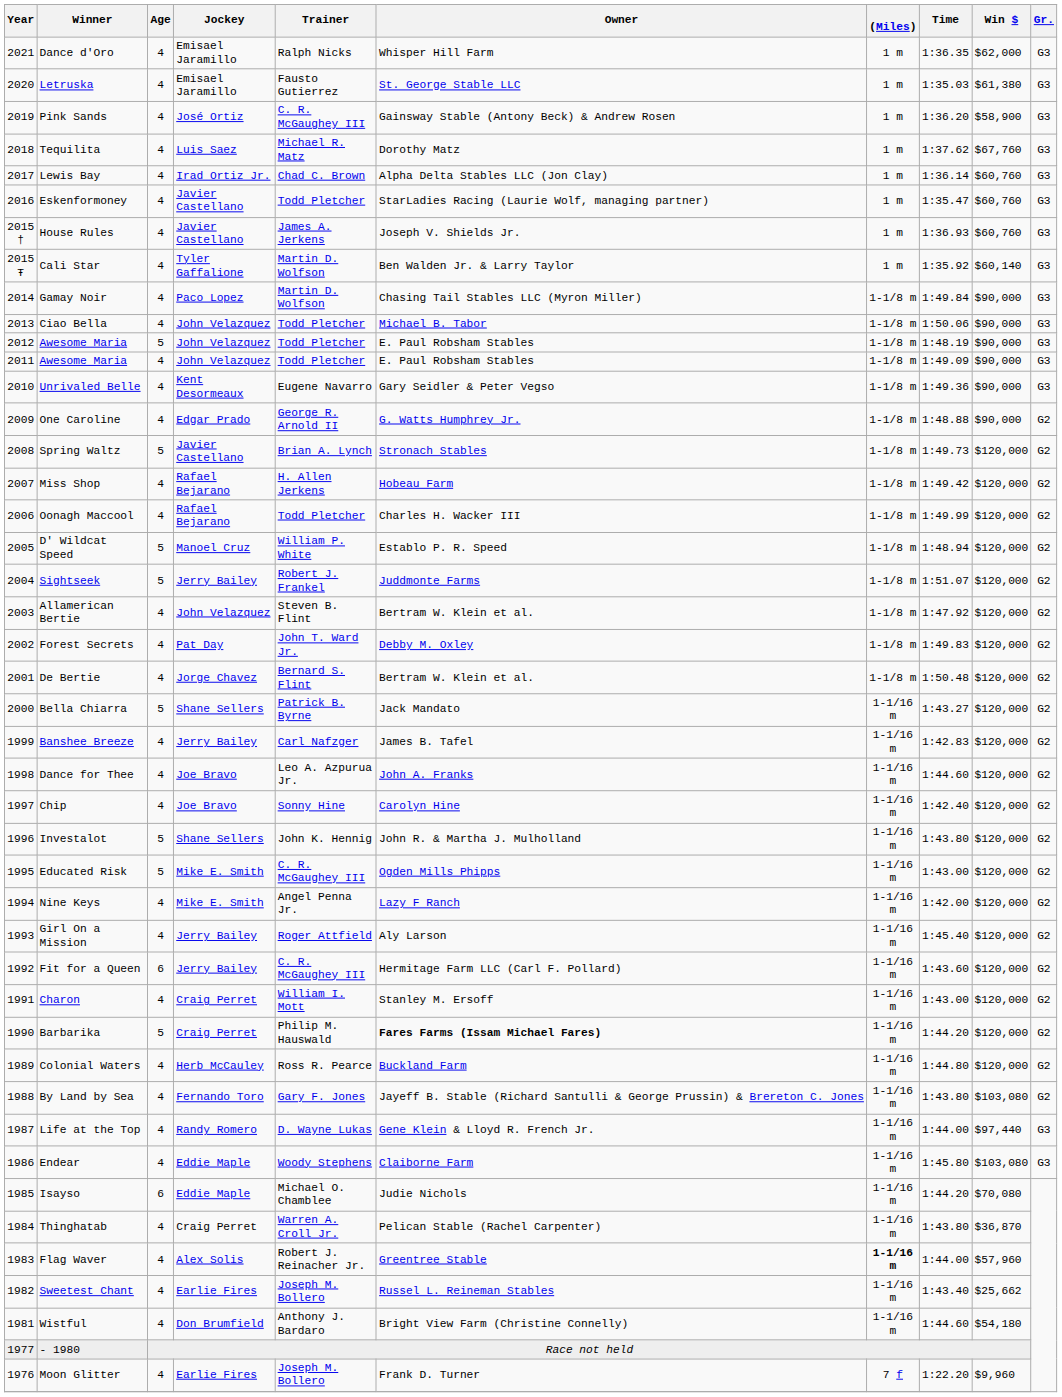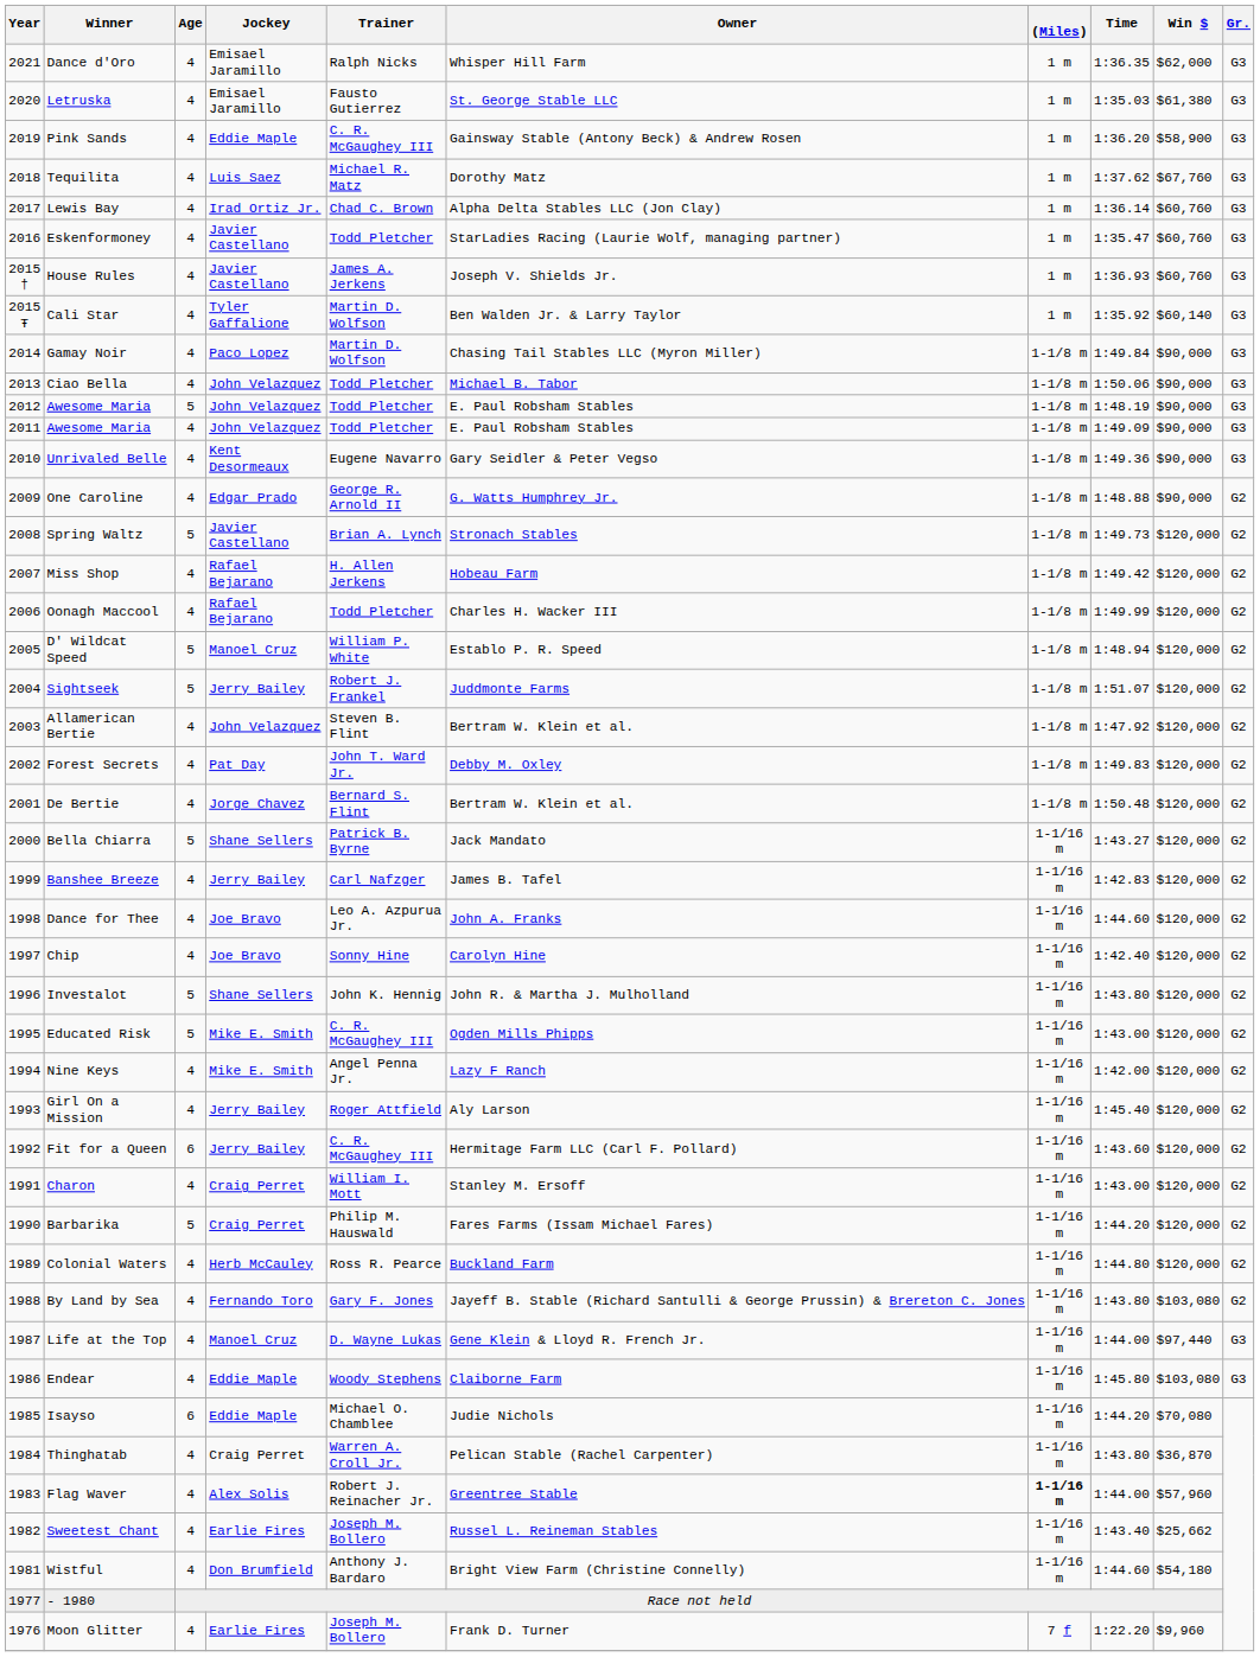Pink Sands | Jockey: José Ortiz -> Eddie Maple
Barbarika | Owner: bold -> normal
Life at the Top | Jockey: Randy Romero -> Manoel Cruz
